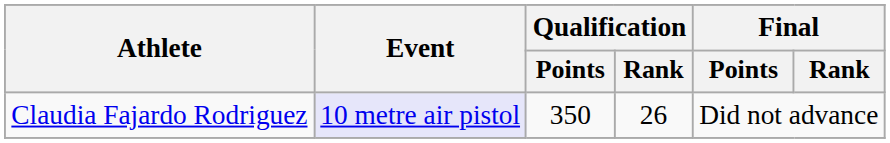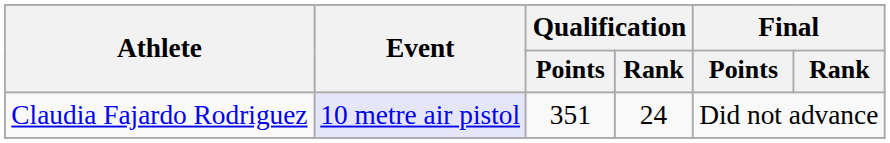Claudia Fajardo Rodriguez | Qualification / Points: 350 -> 351
Claudia Fajardo Rodriguez | Qualification / Rank: 26 -> 24
